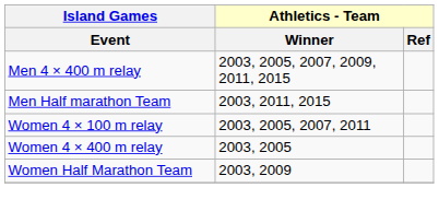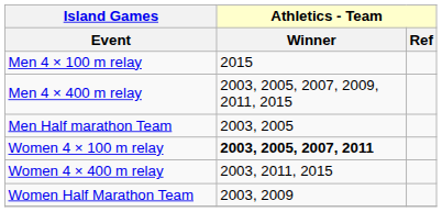+ row: Men 4 × 100 m relay | 2015
Men Half marathon Team | Athletics - Team / Winner: 2003, 2011, 2015 -> 2003, 2005
Women 4 × 100 m relay | Athletics - Team / Winner: normal -> bold
Women 4 × 400 m relay | Athletics - Team / Winner: 2003, 2005 -> 2003, 2011, 2015
